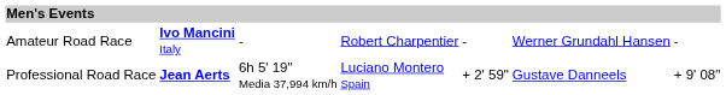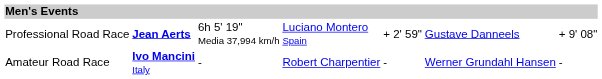rows swapped: Professional Road Race <-> Amateur Road Race
